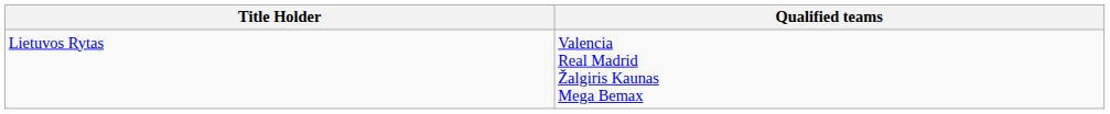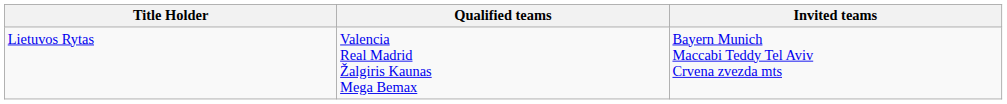+ column: Invited teams | Bayern Munich Maccabi Teddy Tel Aviv Crvena zvezda mts
